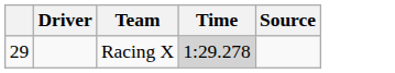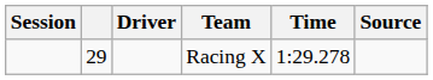+ column: Session
Racing X | Time: lightgrey background -> no background
